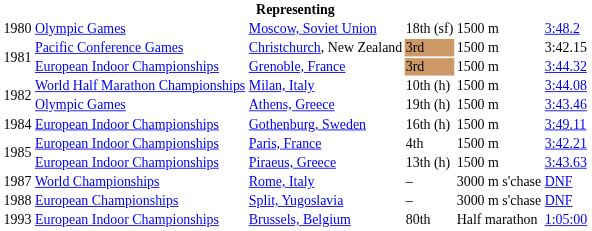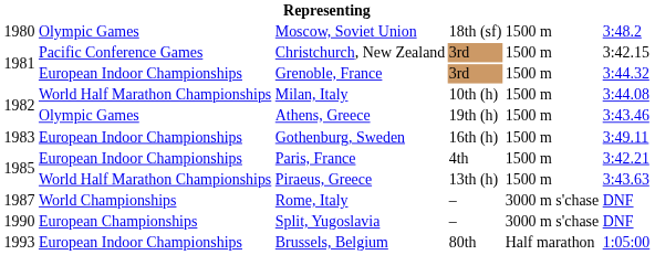Gothenburg, Sweden | column 1: 1984 -> 1983
Piraeus, Greece | column 2: European Indoor Championships -> World Half Marathon Championships
Split, Yugoslavia | column 1: 1988 -> 1990
